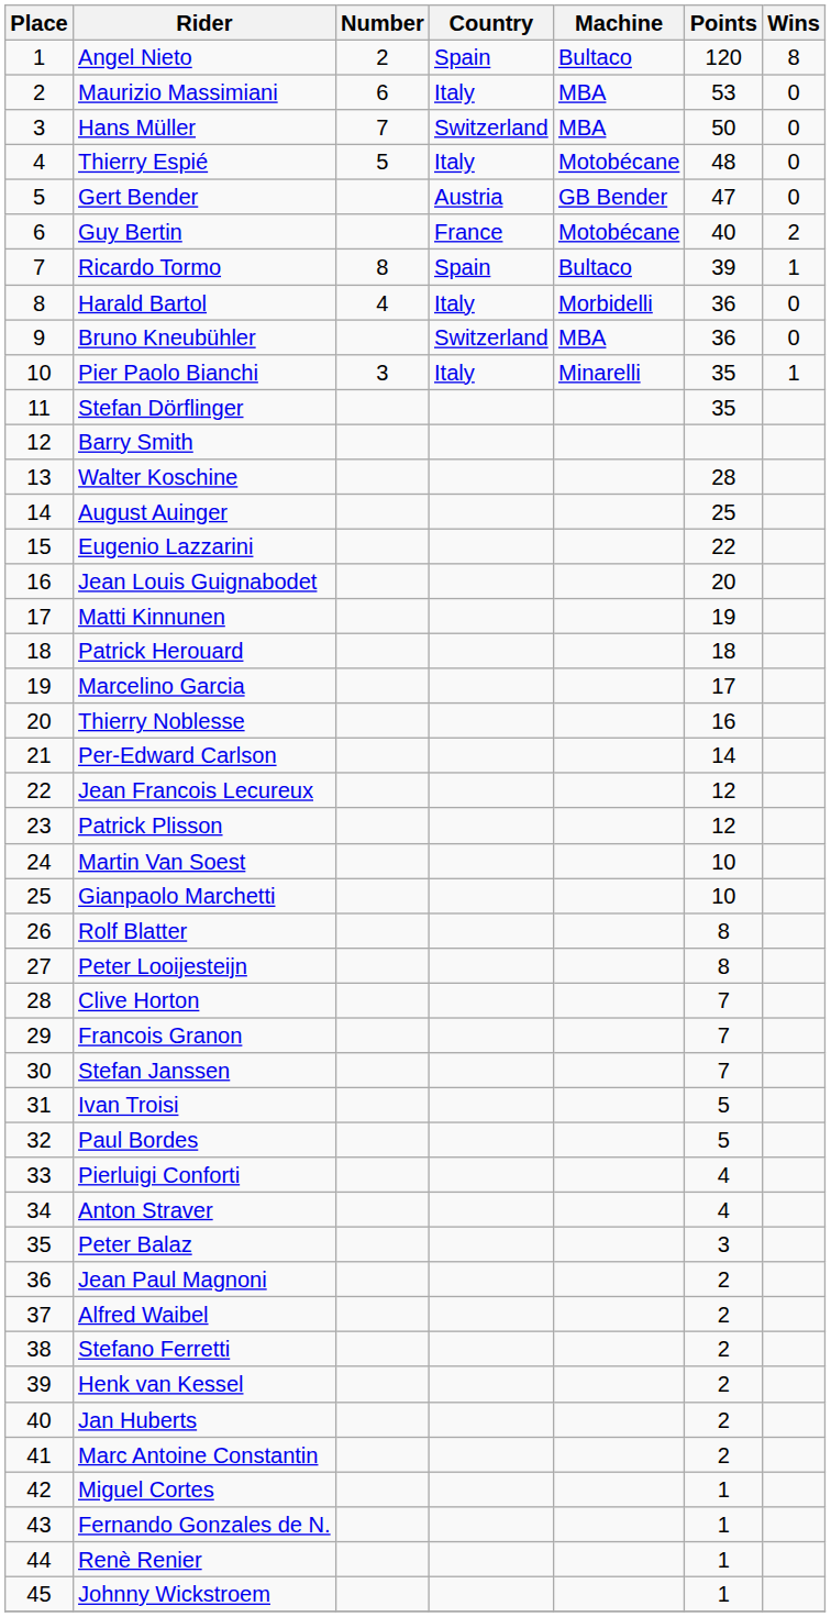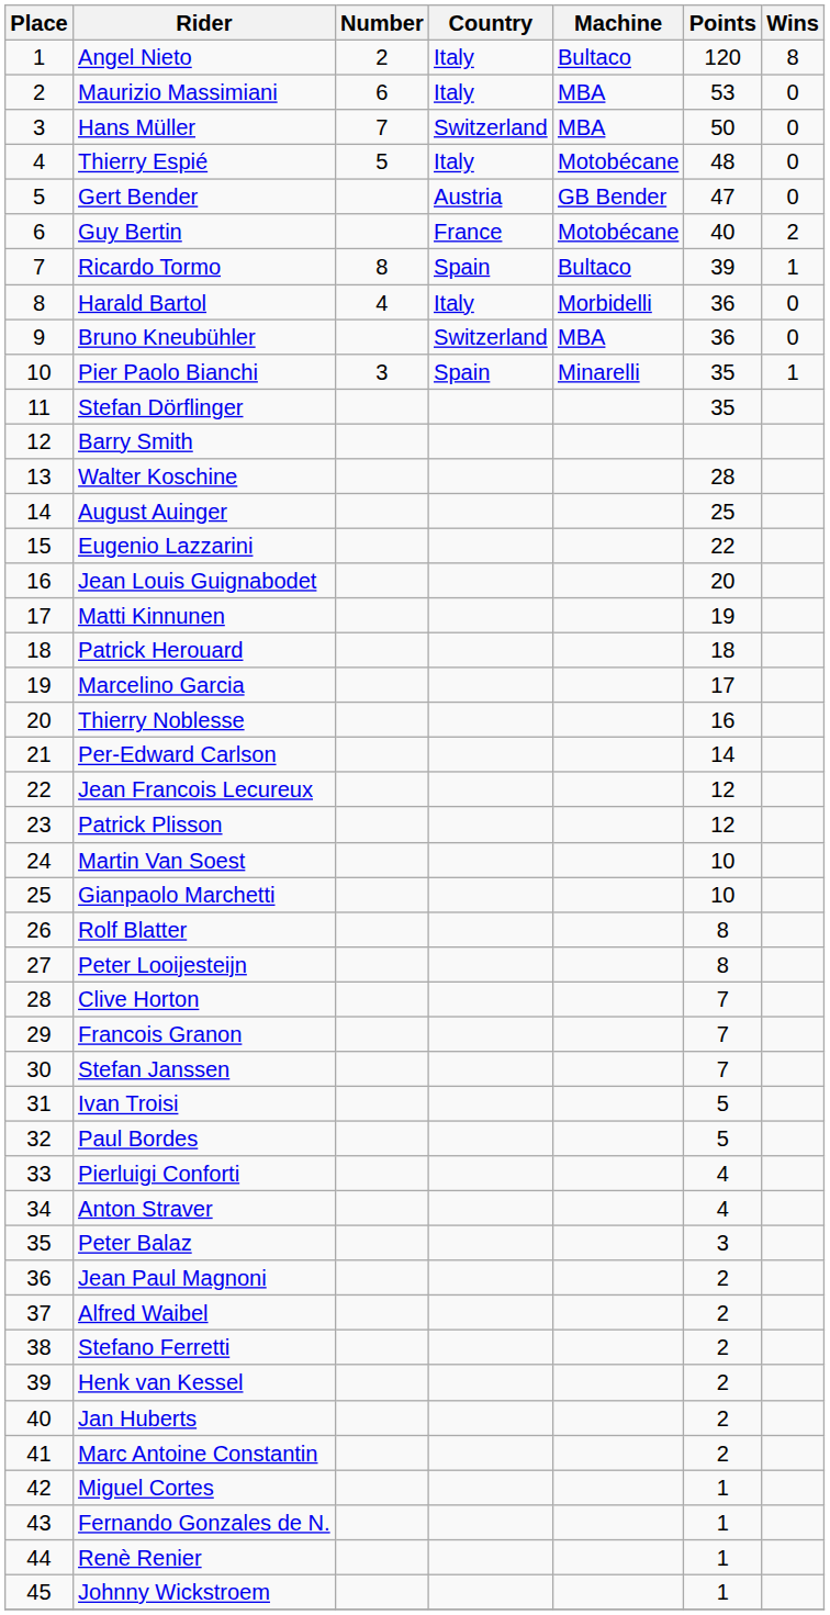Angel Nieto | Country: Spain -> Italy
Pier Paolo Bianchi | Country: Italy -> Spain
